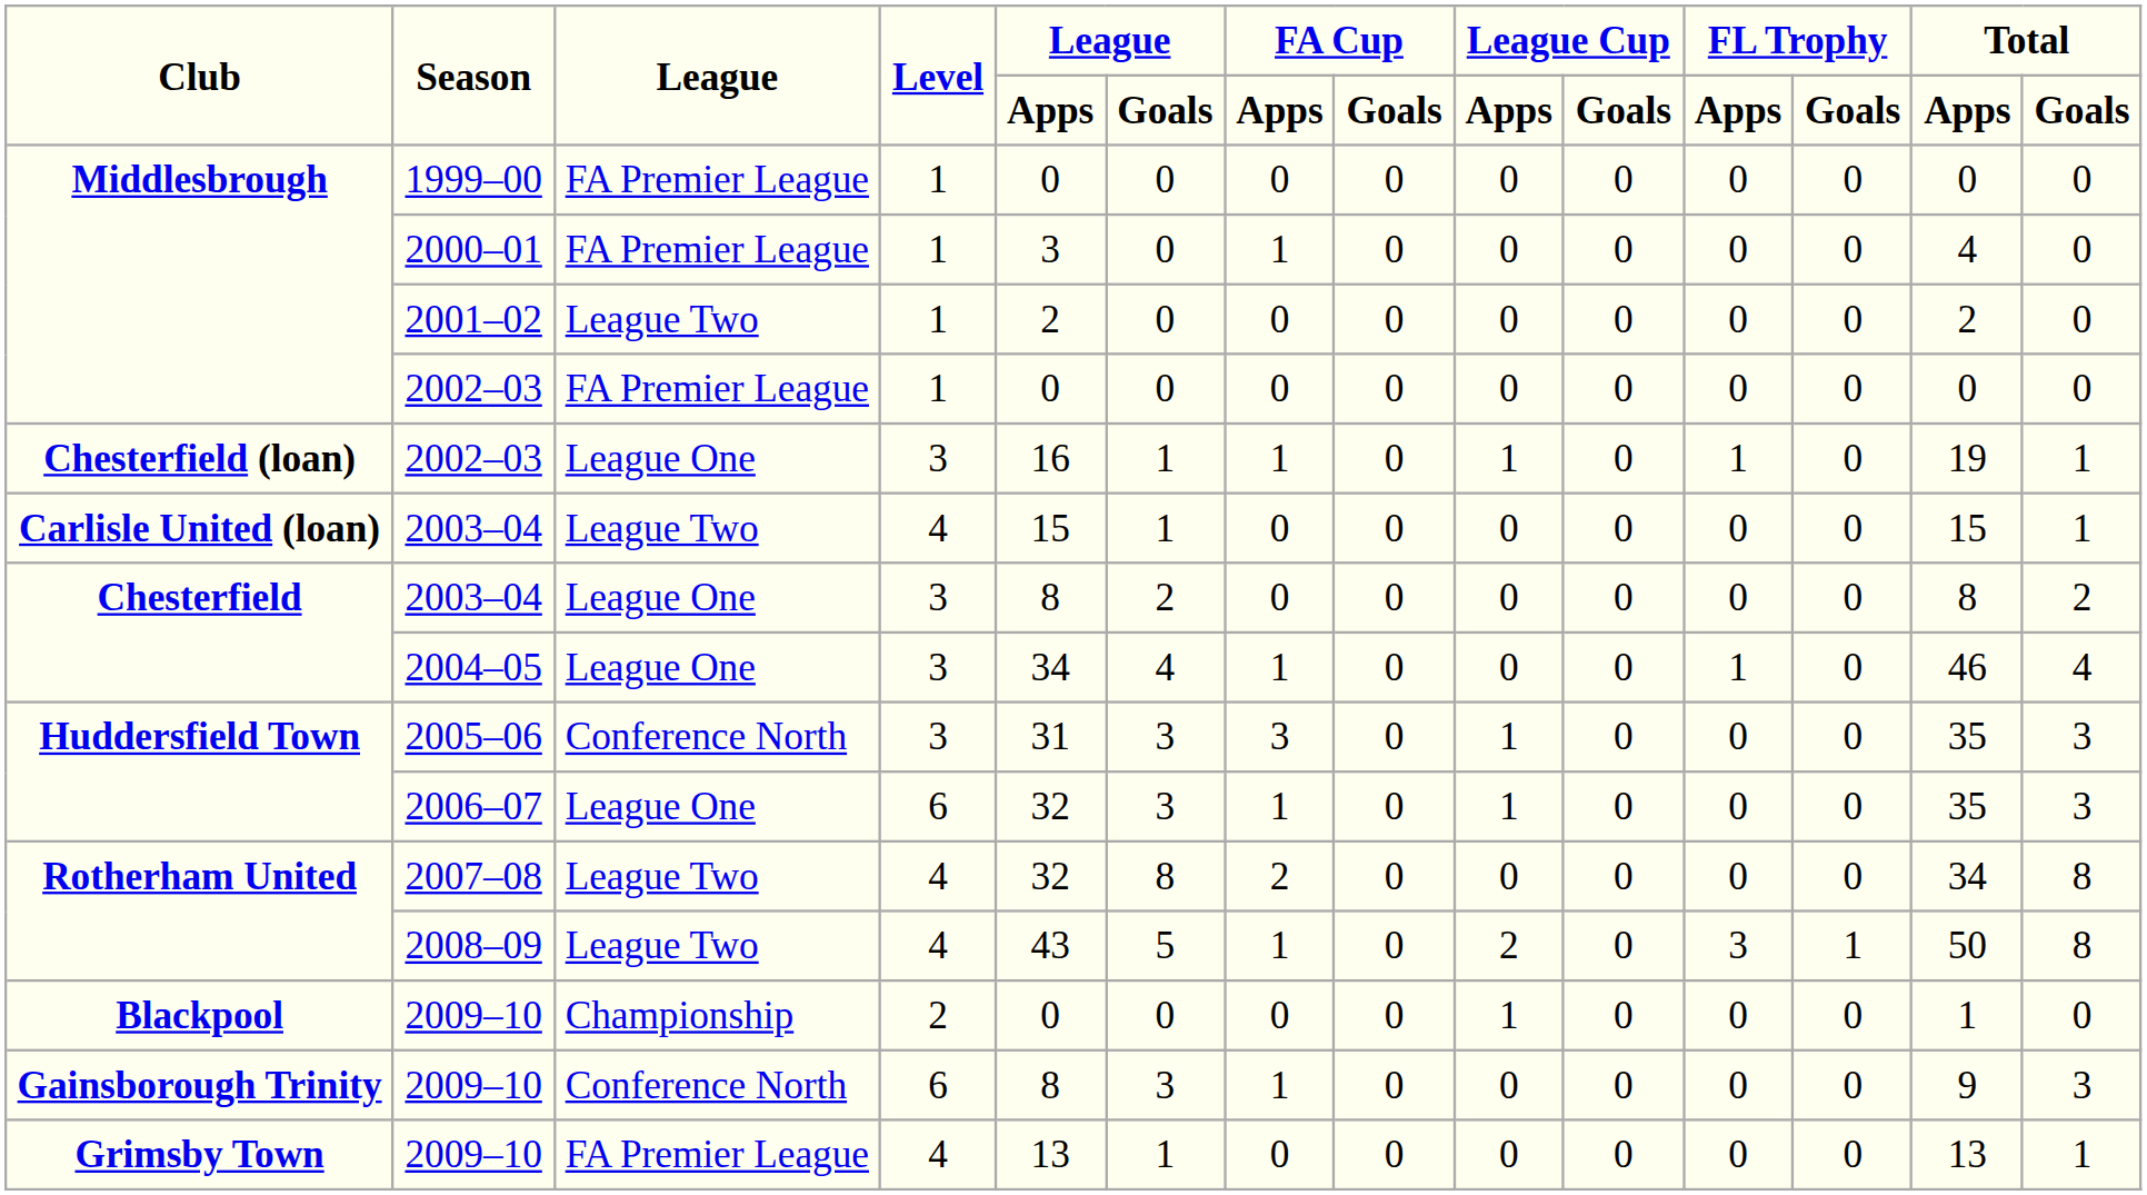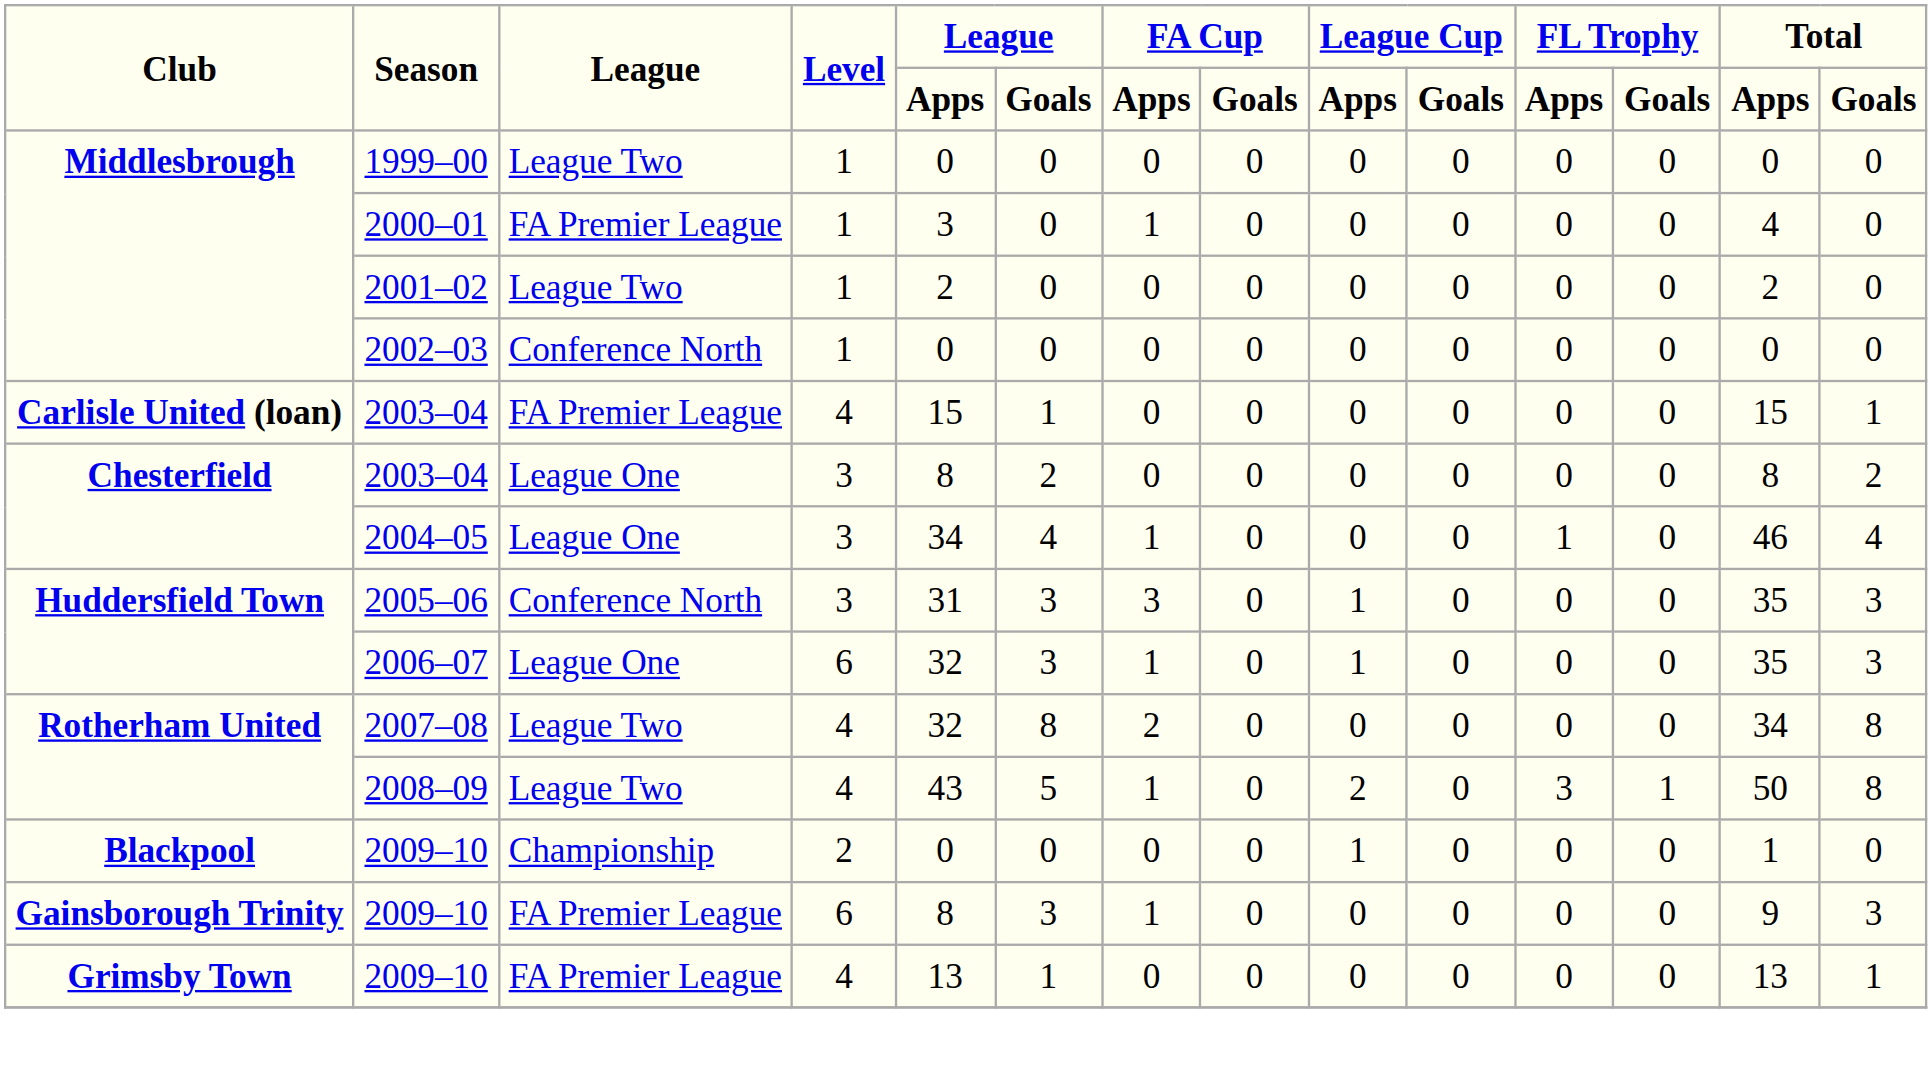1999–00 | League: FA Premier League -> League Two
Middlesbrough / 2002–03 | League: FA Premier League -> Conference North
- row: Chesterfield (loan) | 2002–03 | League One | 3 | 16 | 1 | 1 | 0 | 1 | 0 | 1 | 0 | 19 | 1
Carlisle United (loan) / 2003–04 | League: League Two -> FA Premier League
Gainsborough Trinity / 2009–10 | League: Conference North -> FA Premier League
